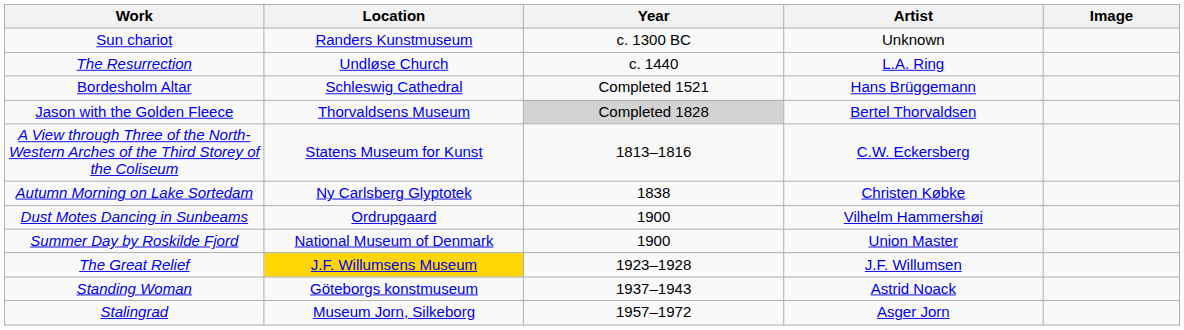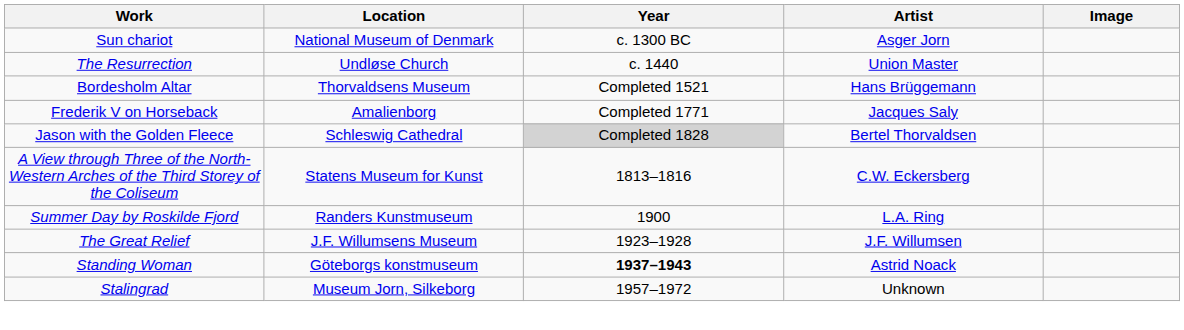Sun chariot | Location: Randers Kunstmuseum -> National Museum of Denmark
Sun chariot | Artist: Unknown -> Asger Jorn
The Resurrection | Artist: L.A. Ring -> Union Master
Bordesholm Altar | Location: Schleswig Cathedral -> Thorvaldsens Museum
+ row: Frederik V on Horseback | Amalienborg | Completed 1771 | Jacques Saly
Jason with the Golden Fleece | Location: Thorvaldsens Museum -> Schleswig Cathedral
- row: Autumn Morning on Lake Sortedam | Ny Carlsberg Glyptotek | 1838 | Christen Købke
- row: Dust Motes Dancing in Sunbeams | Ordrupgaard | 1900 | Vilhelm Hammershøi
Summer Day by Roskilde Fjord | Location: National Museum of Denmark -> Randers Kunstmuseum
Summer Day by Roskilde Fjord | Artist: Union Master -> L.A. Ring
The Great Relief | Location: gold background -> no background
Standing Woman | Year: normal -> bold
Stalingrad | Artist: Asger Jorn -> Unknown
